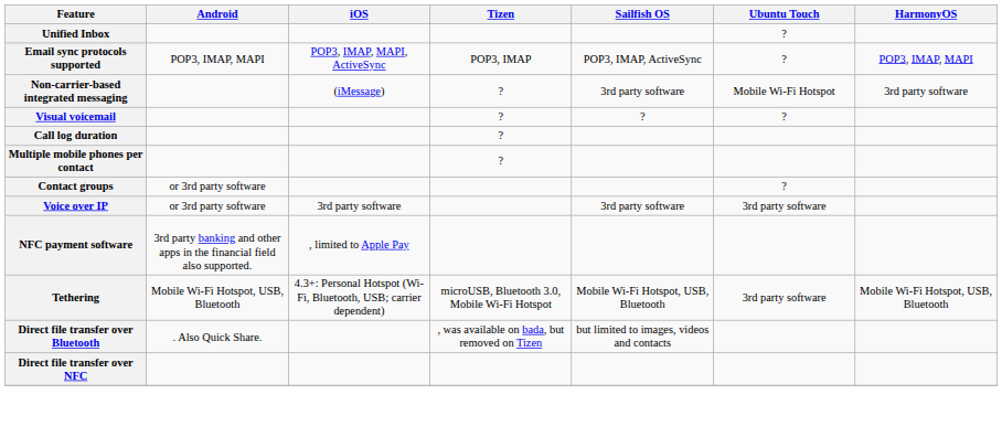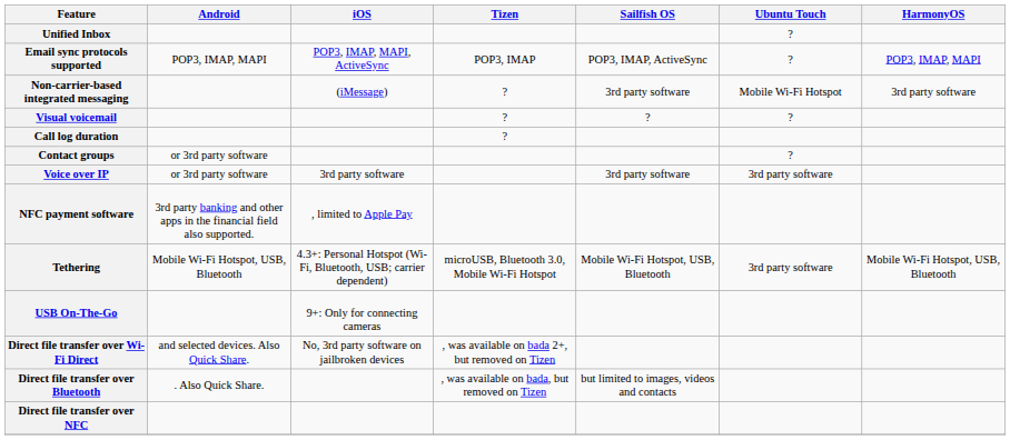- row: Multiple mobile phones per contact | ?
+ row: USB On-The-Go | 9+: Only for connecting cameras
+ row: Direct file transfer over Wi-Fi Direct | and selected devices. Also Quick Share. | No, 3rd party software on jailbroken devices | , was available on bada 2+, but removed on Tizen
